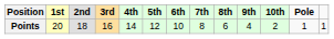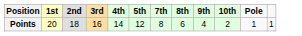- column: 6th | 10
